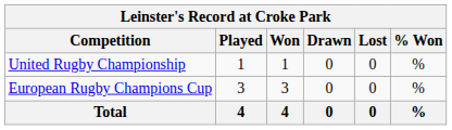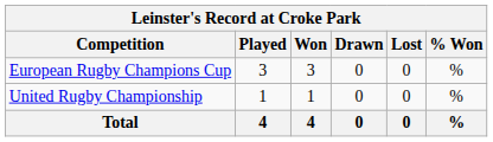rows swapped: European Rugby Champions Cup <-> United Rugby Championship
